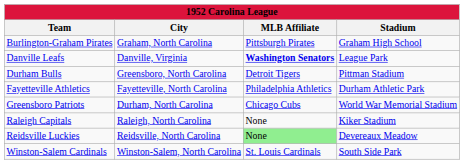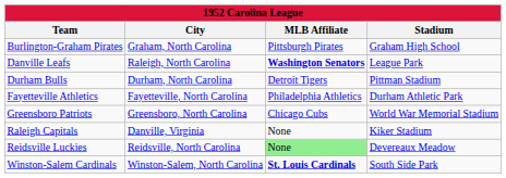Danville Leafs | City: Danville, Virginia -> Raleigh, North Carolina
Durham Bulls | City: Greensboro, North Carolina -> Durham, North Carolina
Greensboro Patriots | City: Durham, North Carolina -> Greensboro, North Carolina
Raleigh Capitals | City: Raleigh, North Carolina -> Danville, Virginia
Winston-Salem Cardinals | MLB Affiliate: normal -> bold
